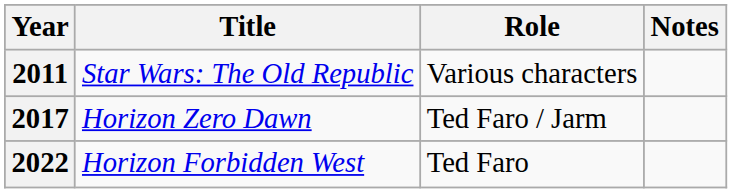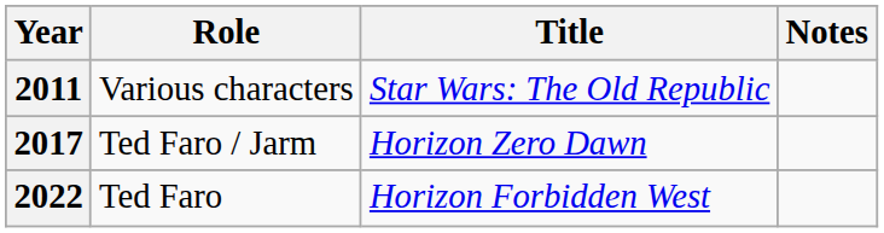columns swapped: Title <-> Role
